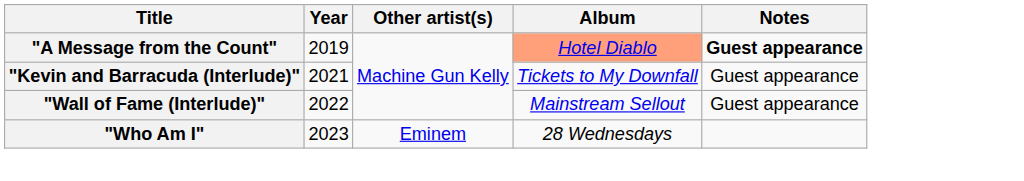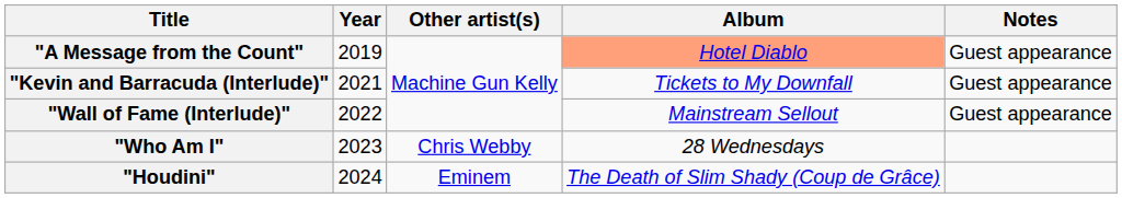"A Message from the Count" | Notes: bold -> normal
"Who Am I" | Other artist(s): Eminem -> Chris Webby
+ row: "Houdini" | 2024 | Eminem | The Death of Slim Shady (Coup de Grâce)
